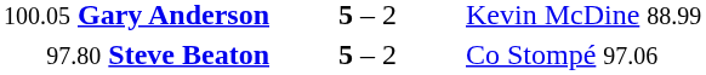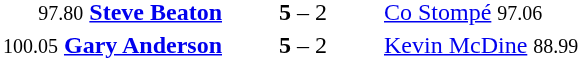rows swapped: 97.80 Steve Beaton <-> 100.05 Gary Anderson
